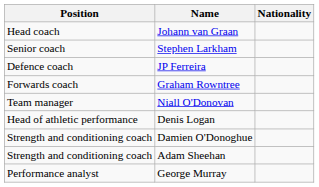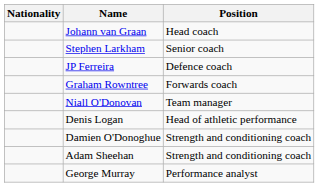columns swapped: Position <-> Nationality
